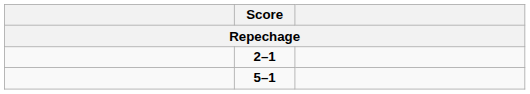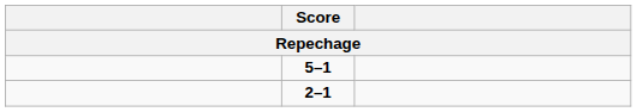rows swapped: 2–1 <-> 5–1
